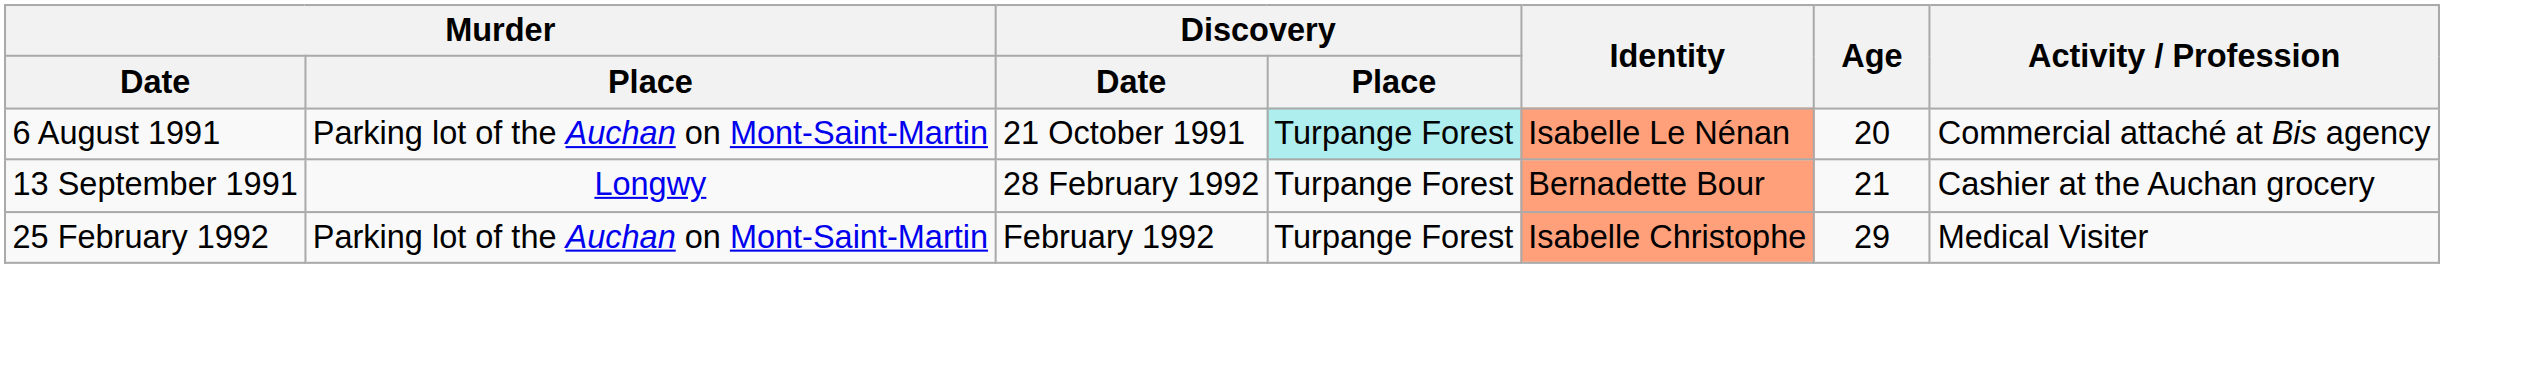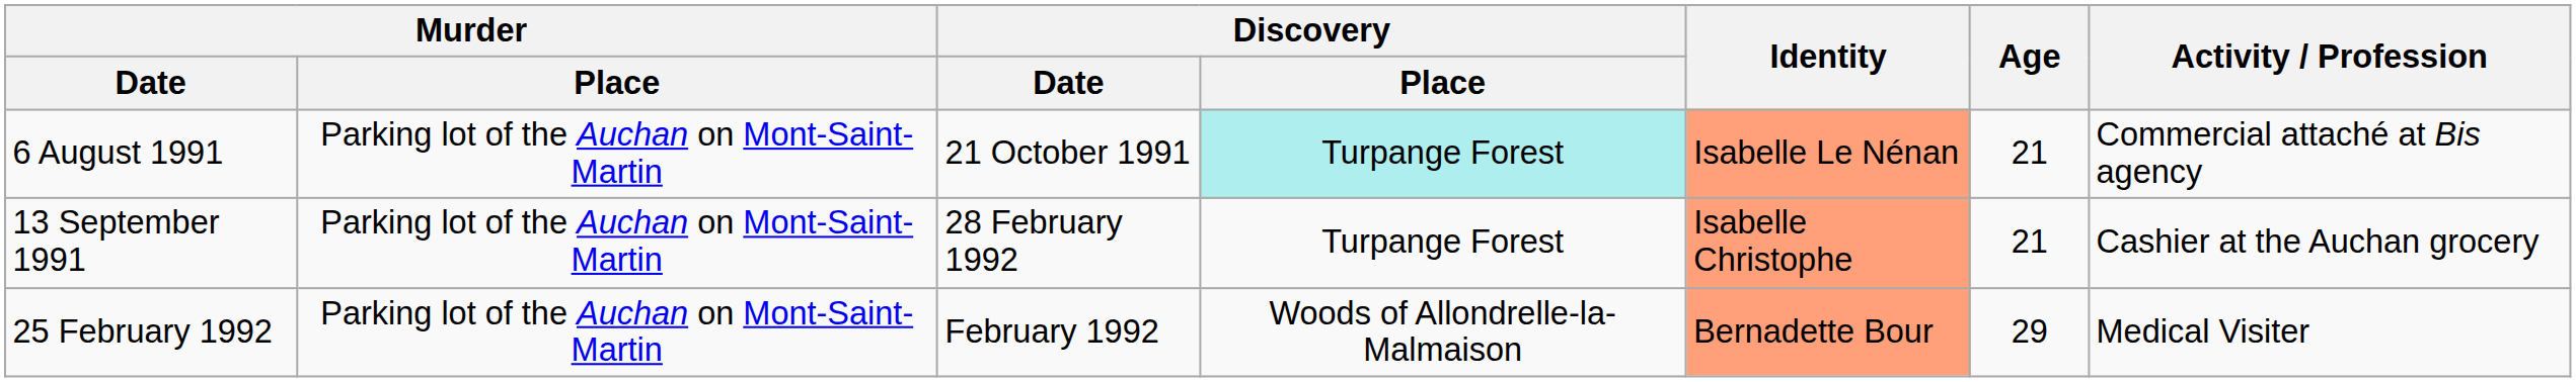6 August 1991 | Age: 20 -> 21
13 September 1991 | Murder / Place: Longwy -> Parking lot of the Auchan on Mont-Saint-Martin
13 September 1991 | Identity: Bernadette Bour -> Isabelle Christophe
25 February 1992 | Discovery / Place: Turpange Forest -> Woods of Allondrelle-la-Malmaison
25 February 1992 | Identity: Isabelle Christophe -> Bernadette Bour
